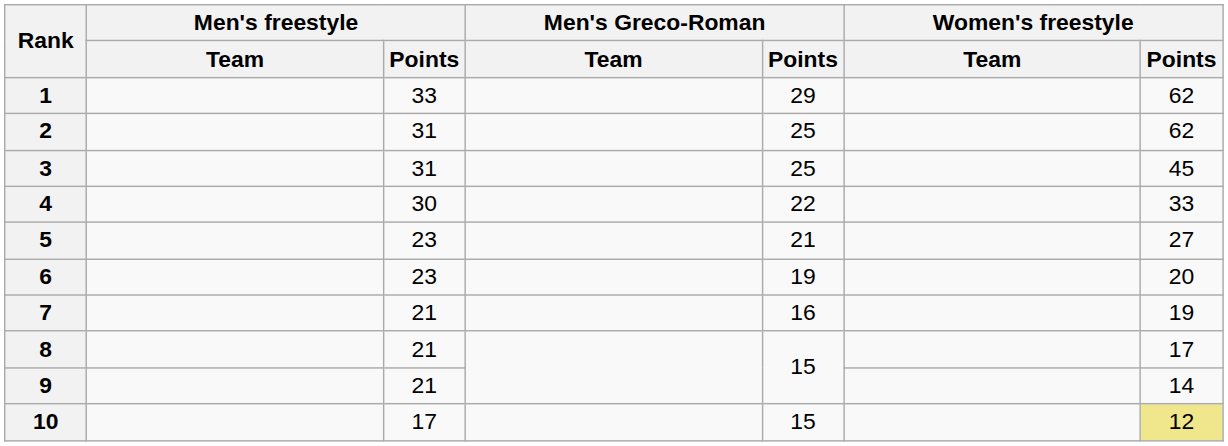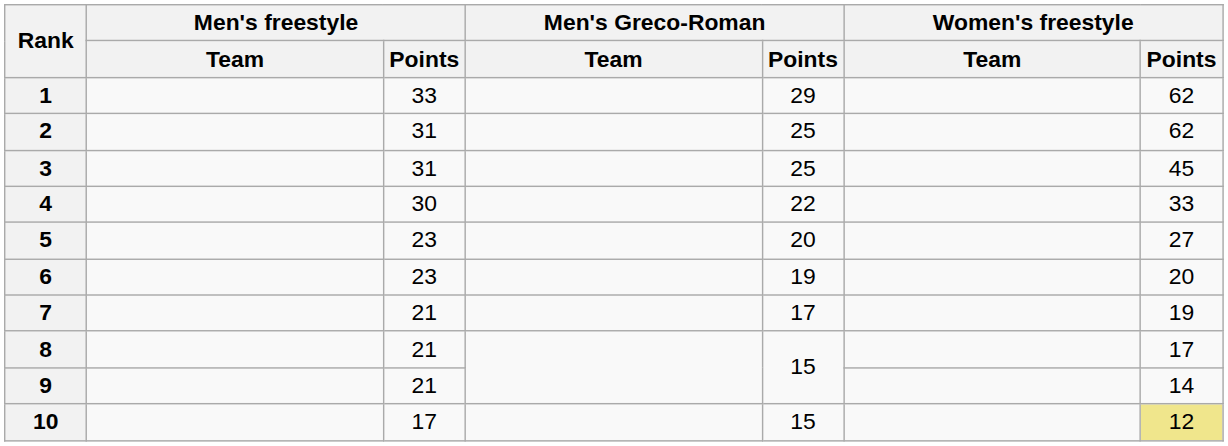5 | Men's Greco-Roman / Points: 21 -> 20
7 | Men's Greco-Roman / Points: 16 -> 17
